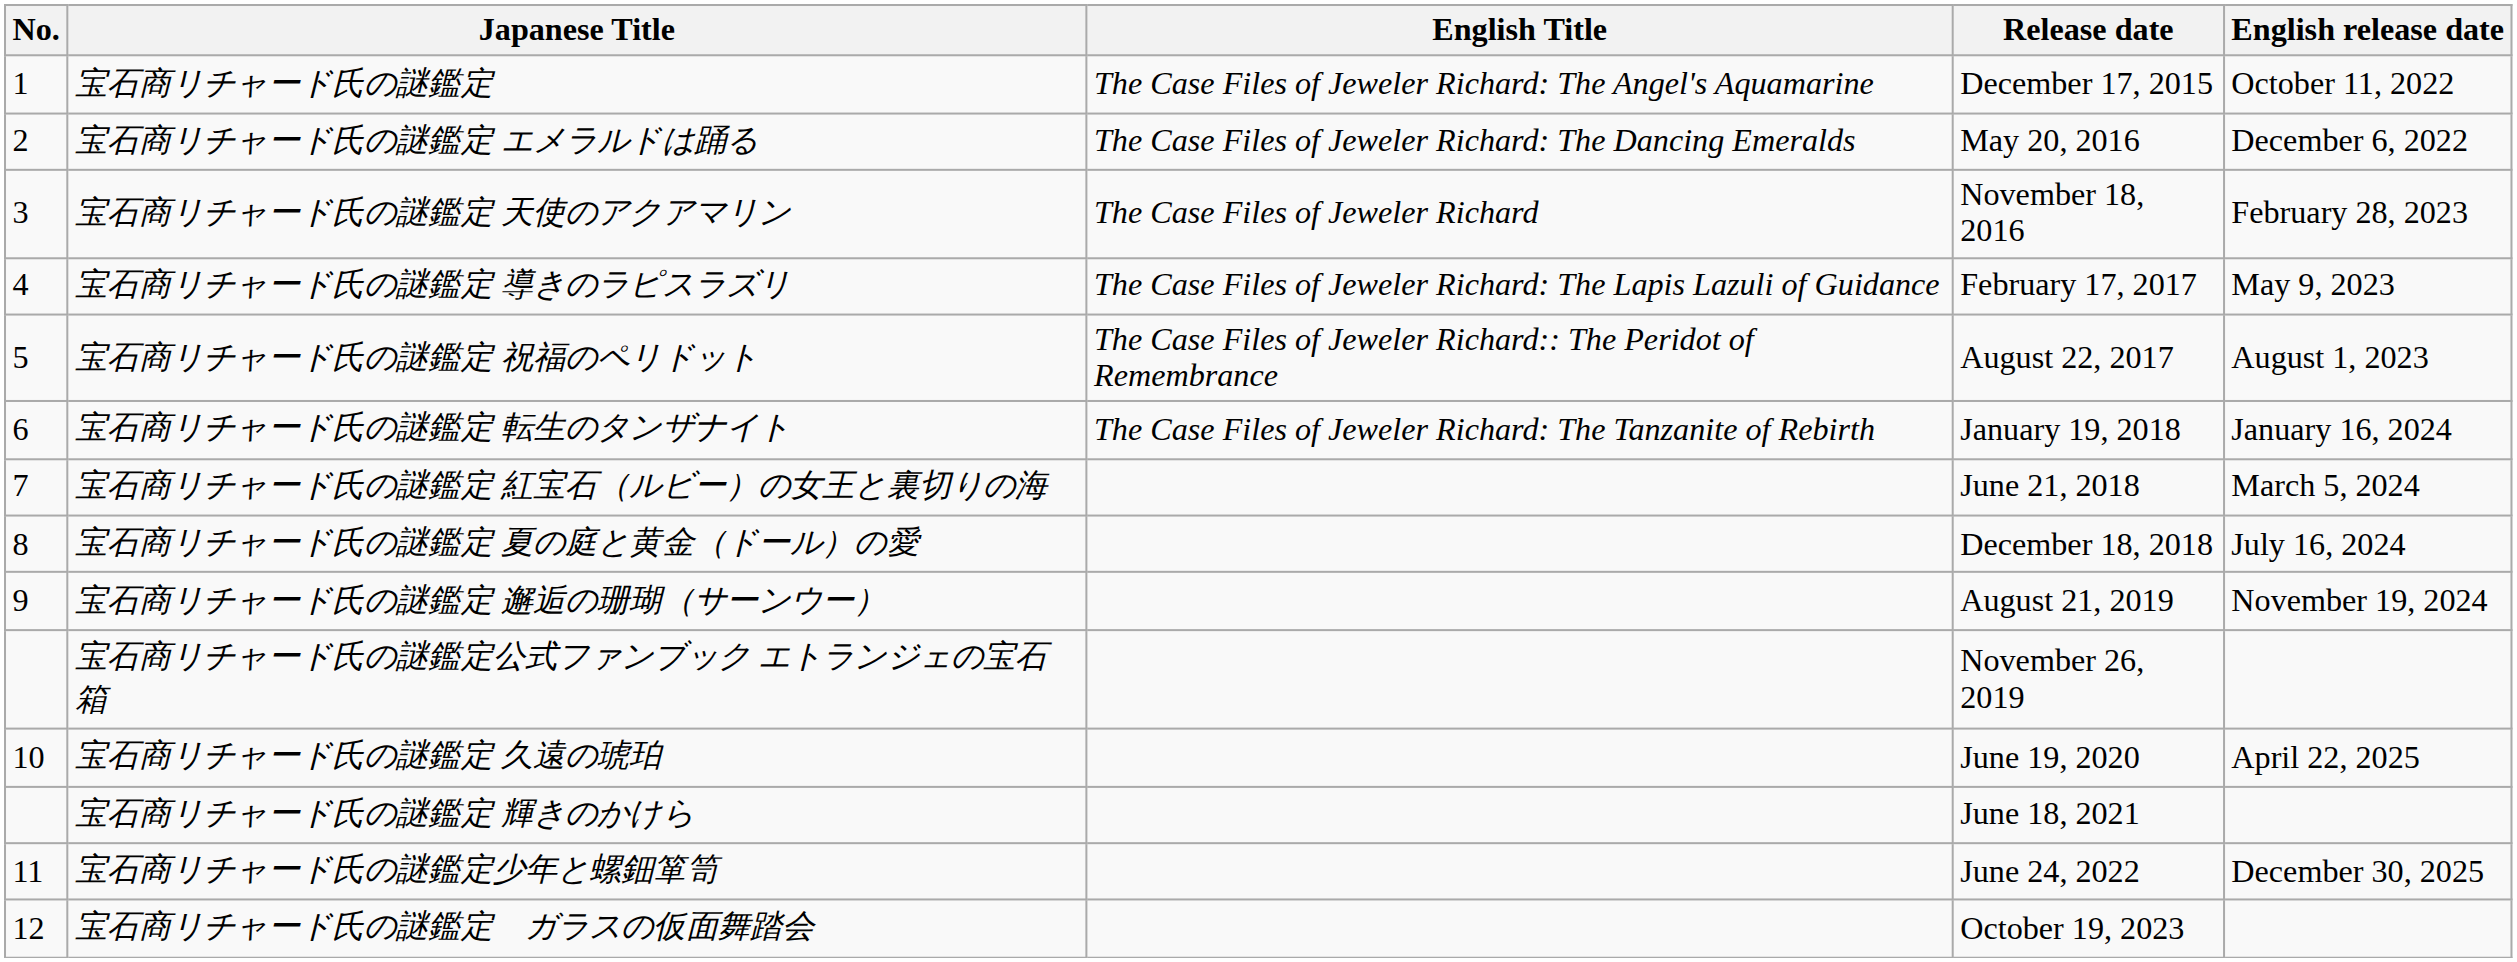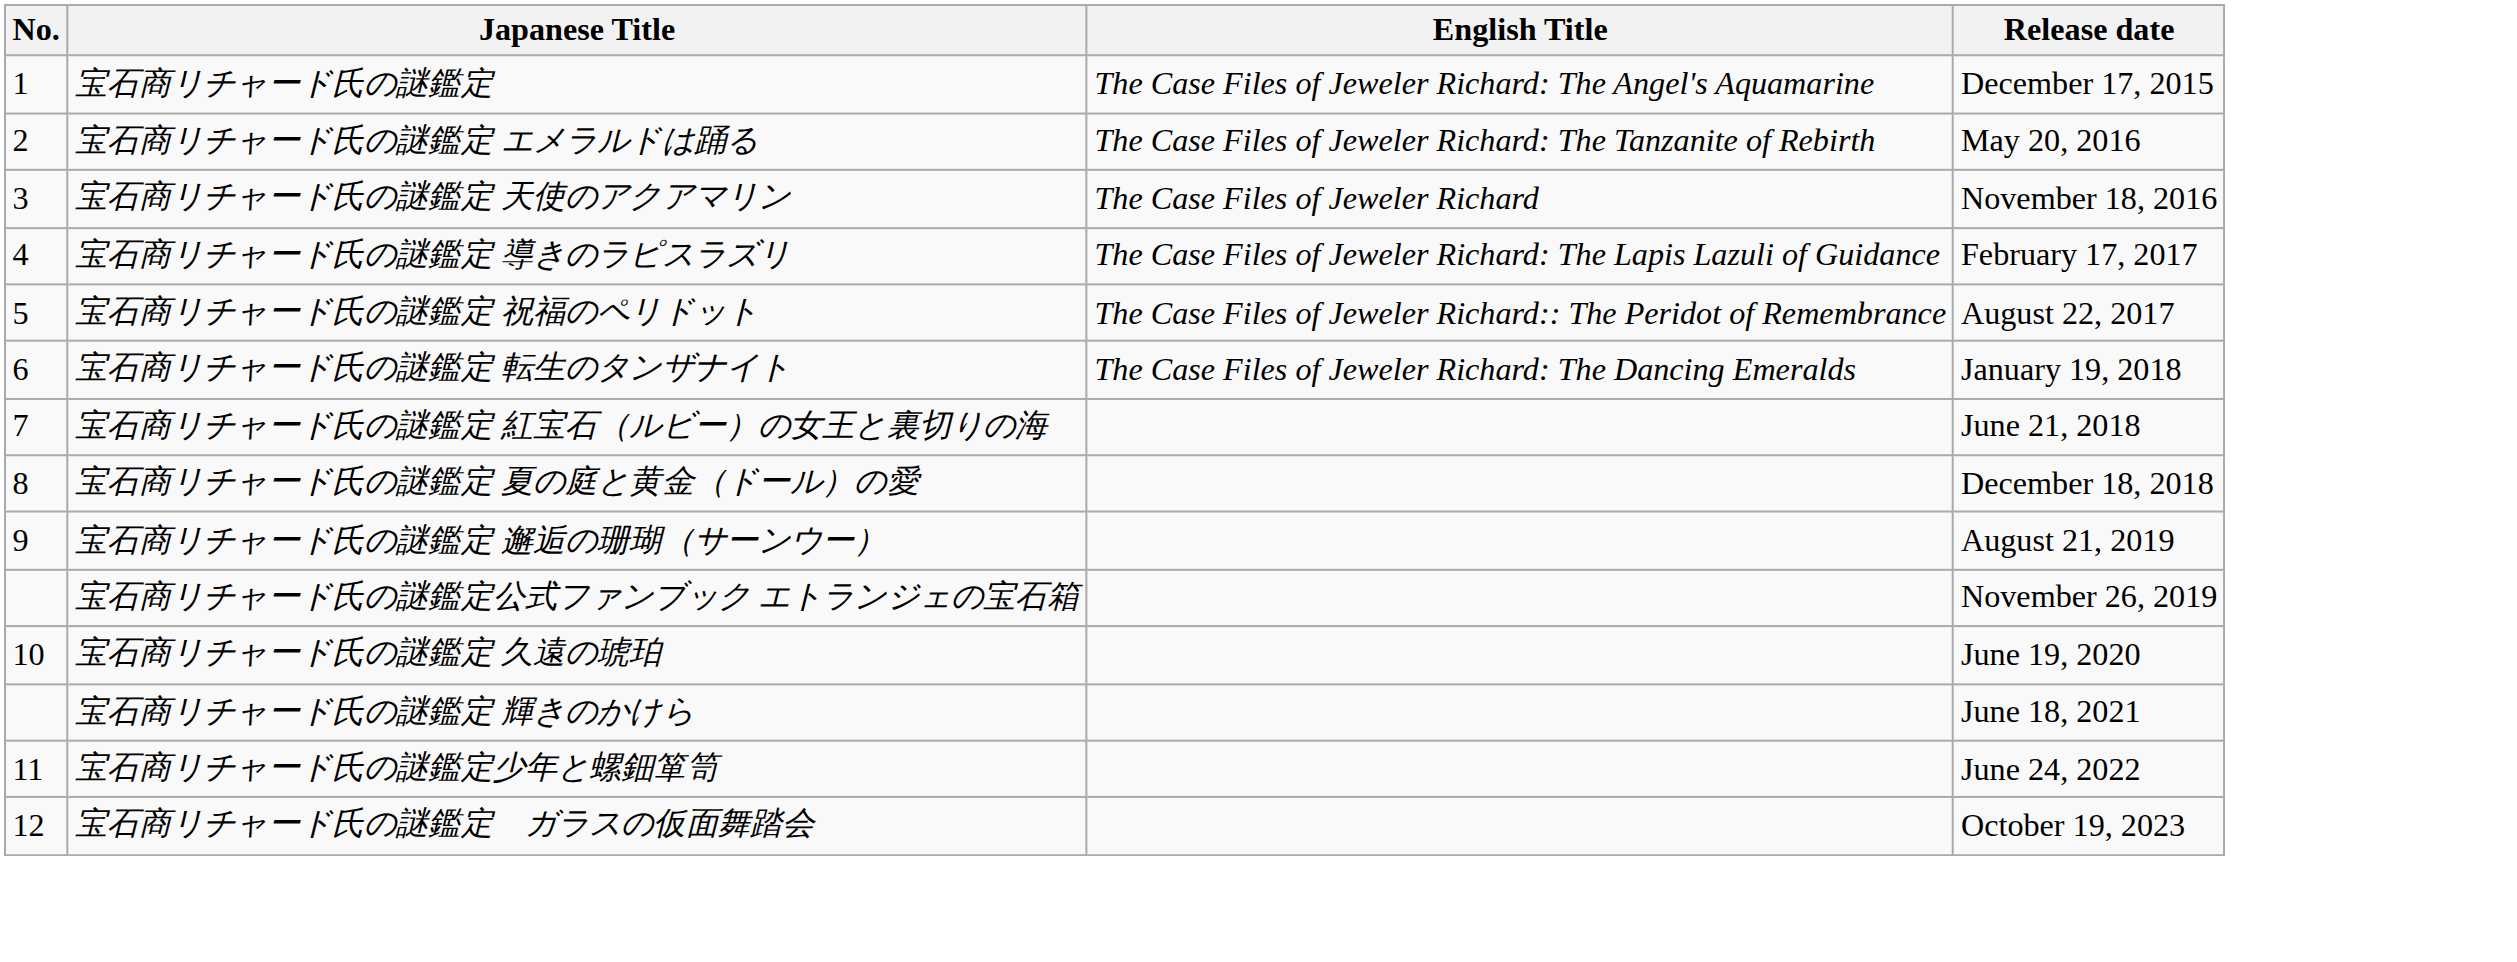- column: English release date | October 11, 2022 | December 6, 2022 | February 28, 2023 | May 9, 2023 | August 1, 2023 | January 16, 2024 | March 5, 2024 | July 16, 2024 | November 19, 2024 | April 22, 2025 | December 30, 2025
宝石商リチャード氏の謎鑑定 エメラルドは踊る | English Title: The Case Files of Jeweler Richard: The Dancing Emeralds -> The Case Files of Jeweler Richard: The Tanzanite of Rebirth
宝石商リチャード氏の謎鑑定 転生のタンザナイト | English Title: The Case Files of Jeweler Richard: The Tanzanite of Rebirth -> The Case Files of Jeweler Richard: The Dancing Emeralds
